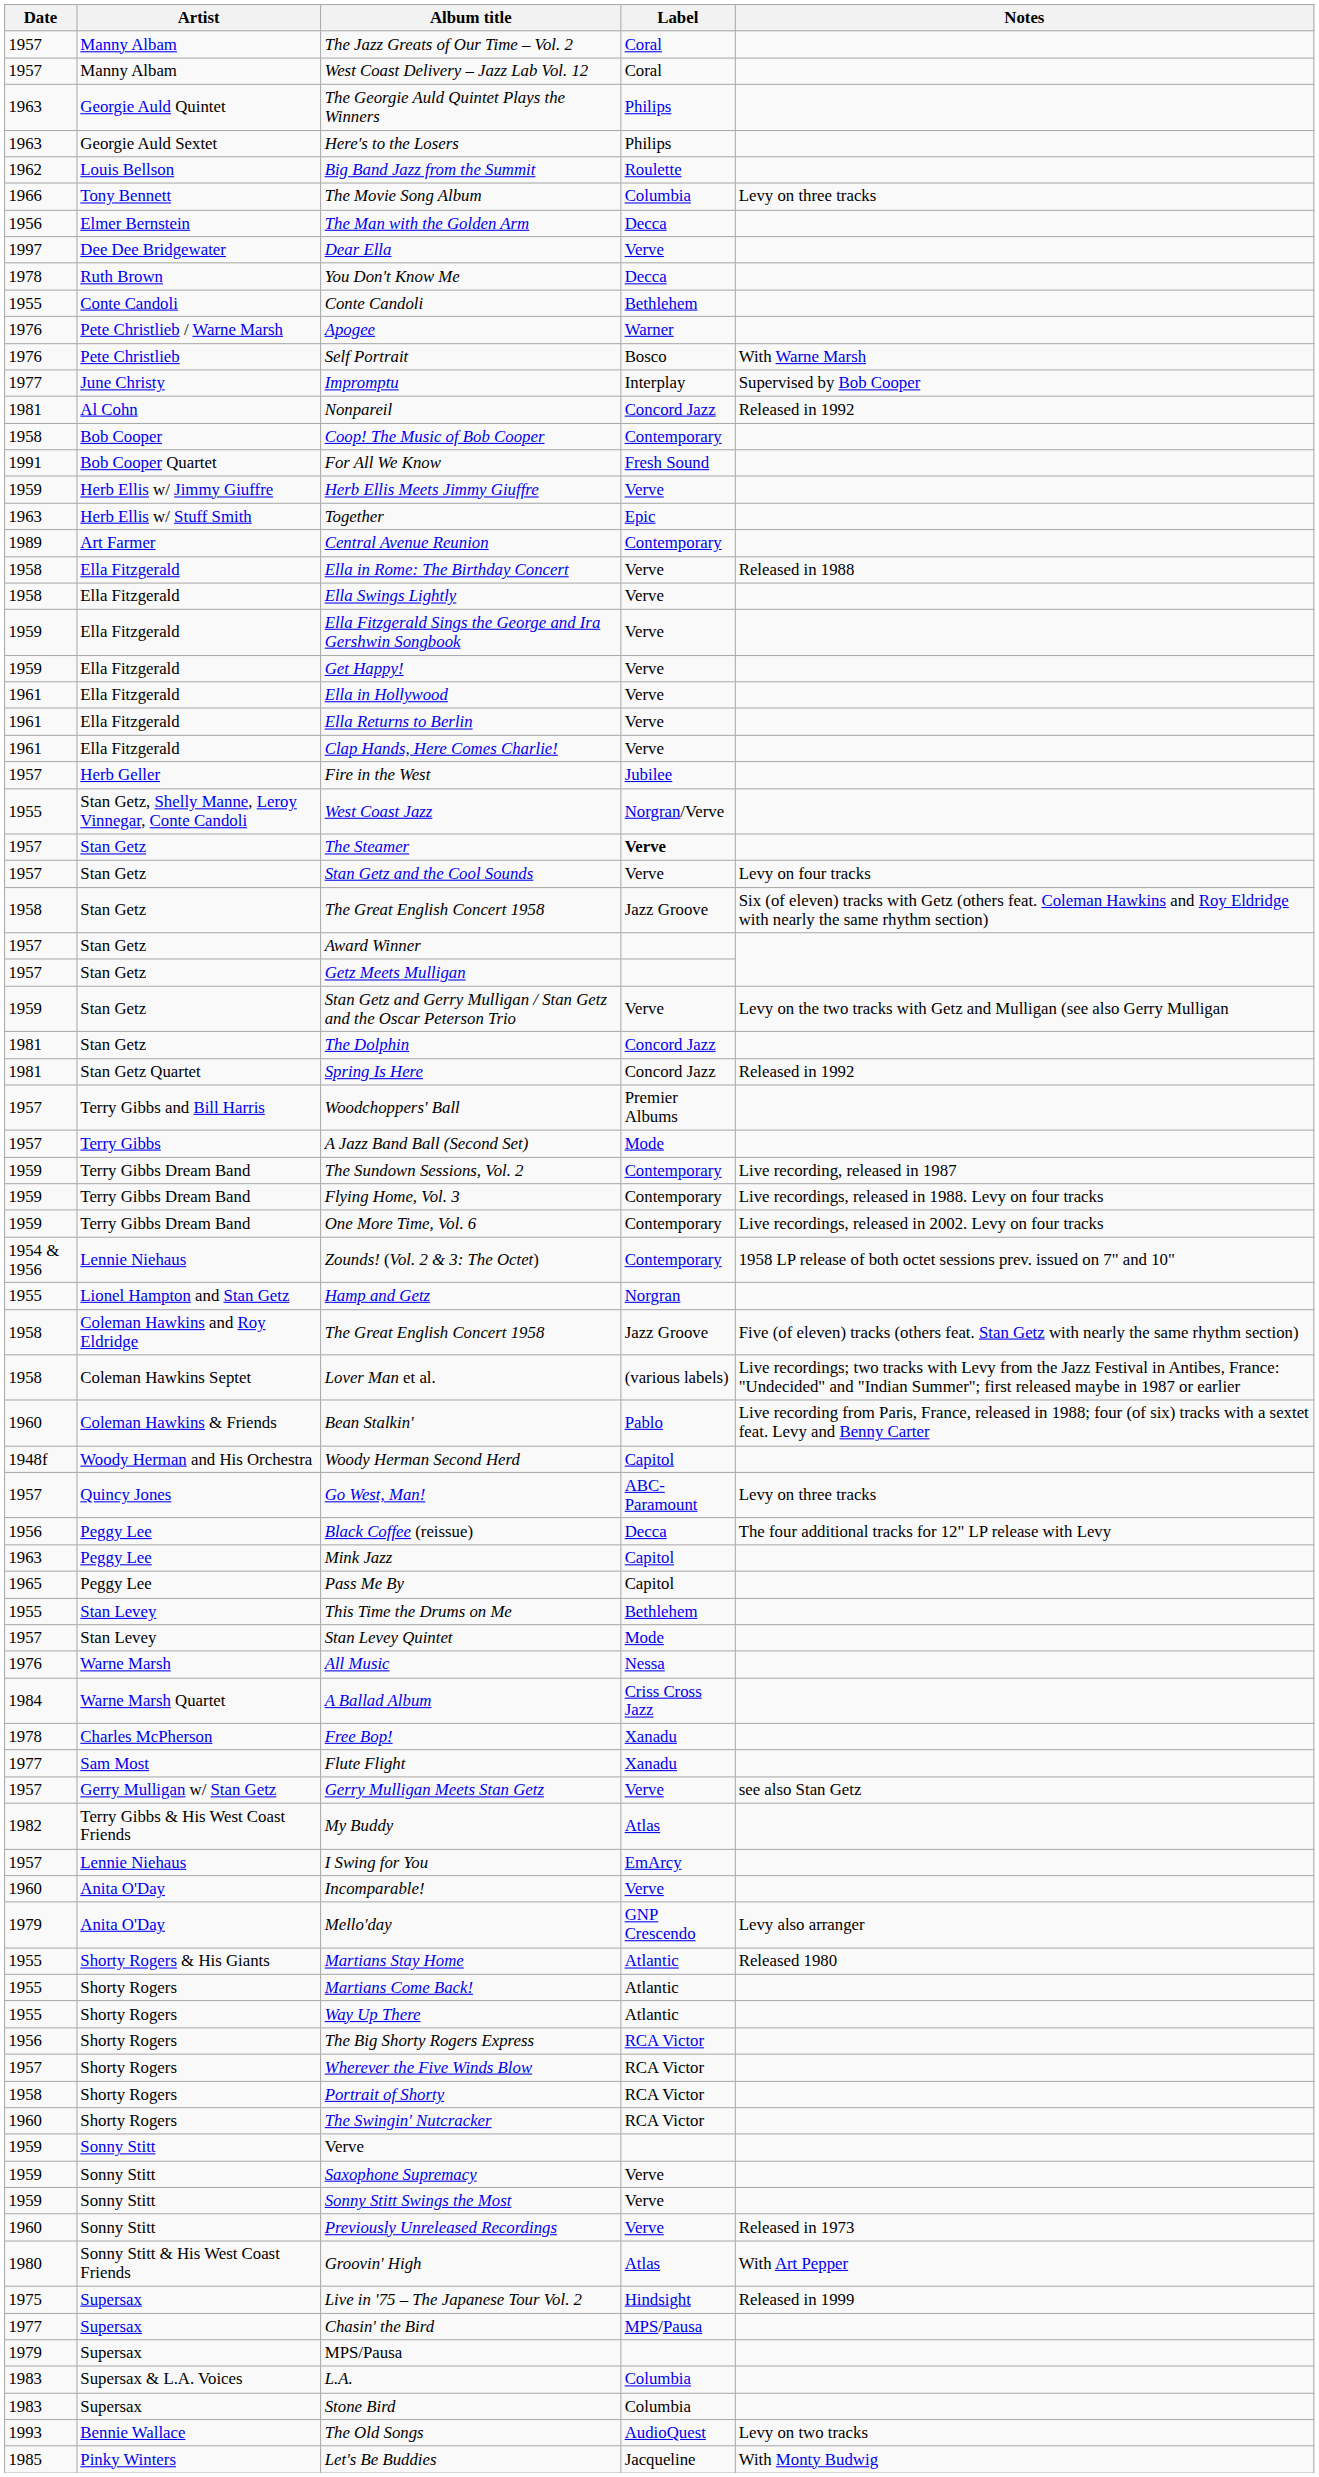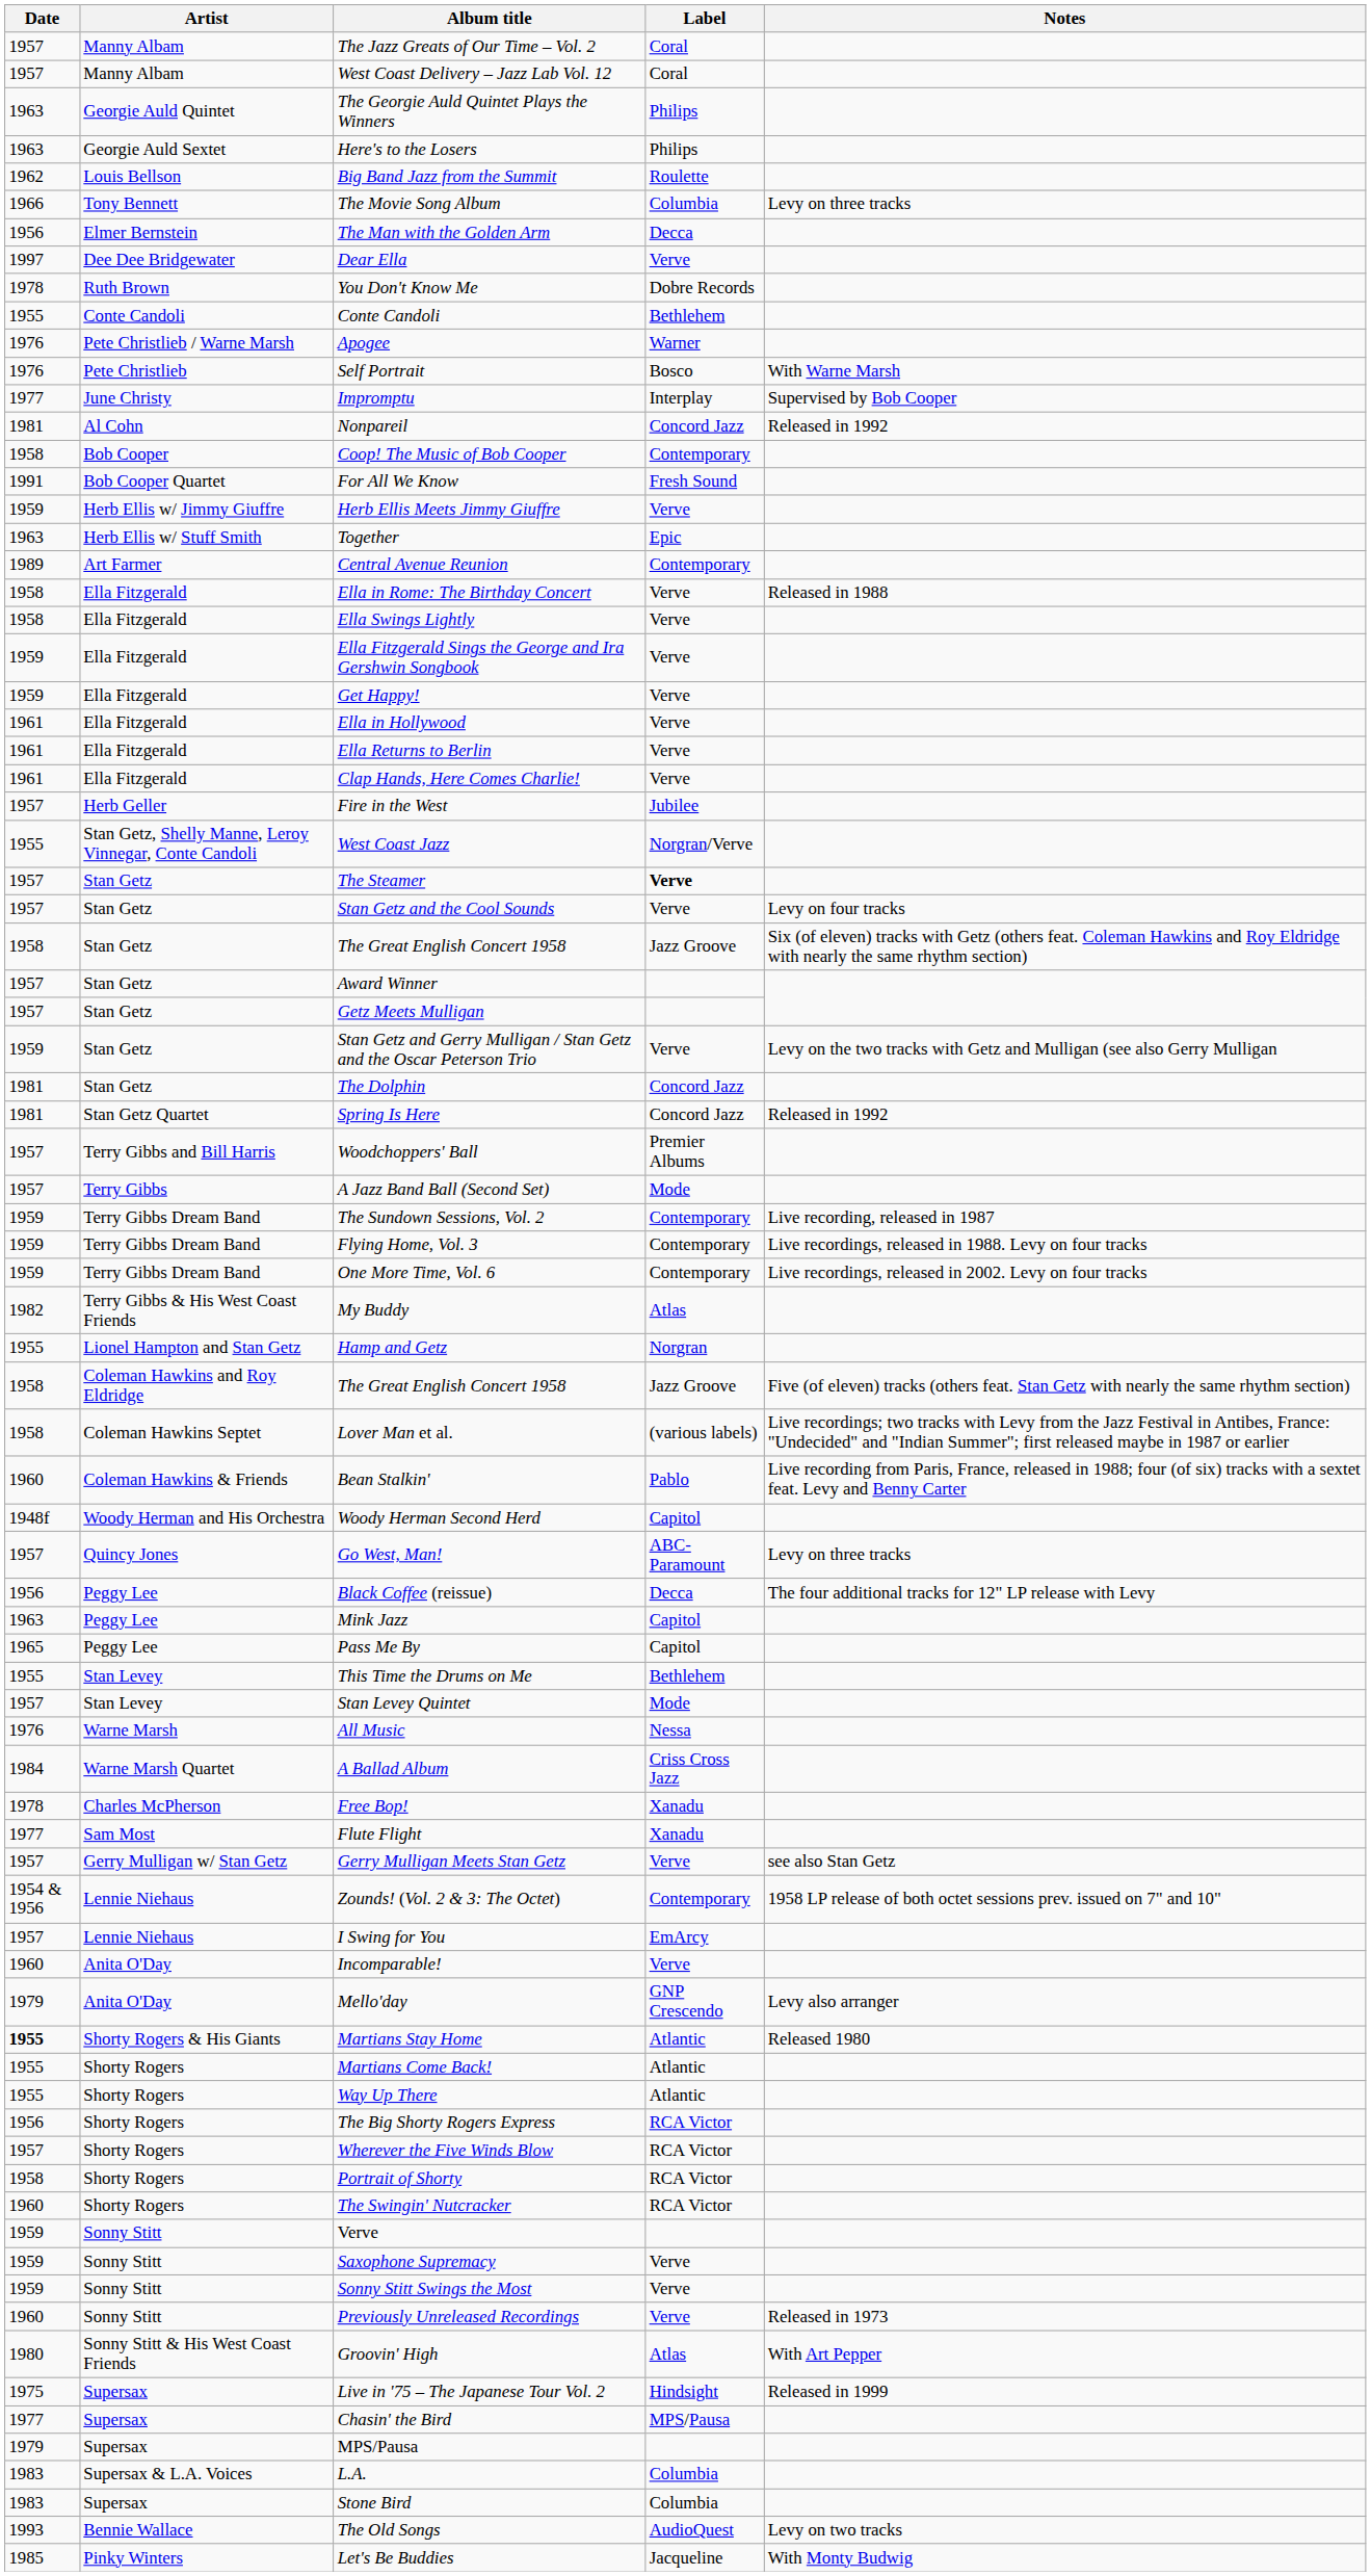You Don't Know Me | Label: Decca -> Dobre Records
rows swapped: My Buddy <-> Zounds! (Vol. 2 & 3: The Octet)
Martians Stay Home | Date: normal -> bold
